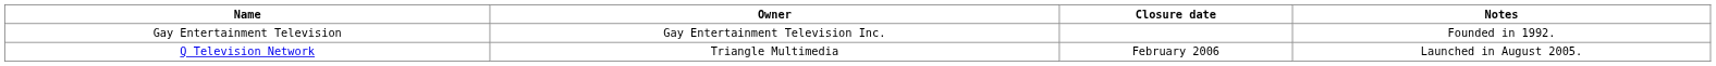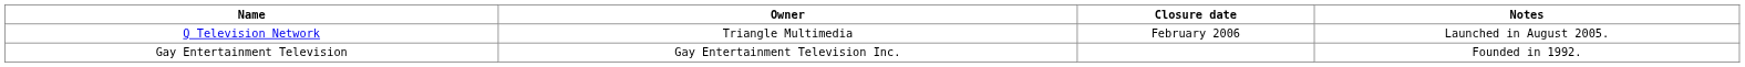rows swapped: Gay Entertainment Television <-> Q Television Network
